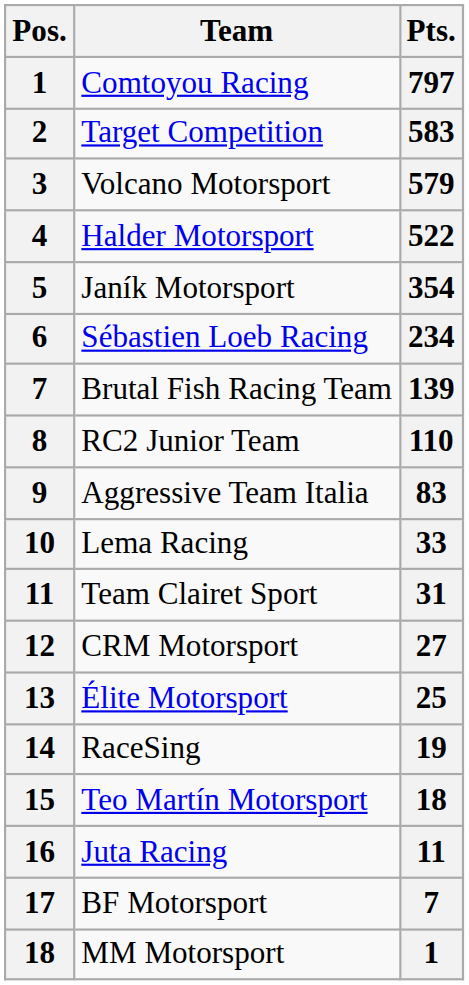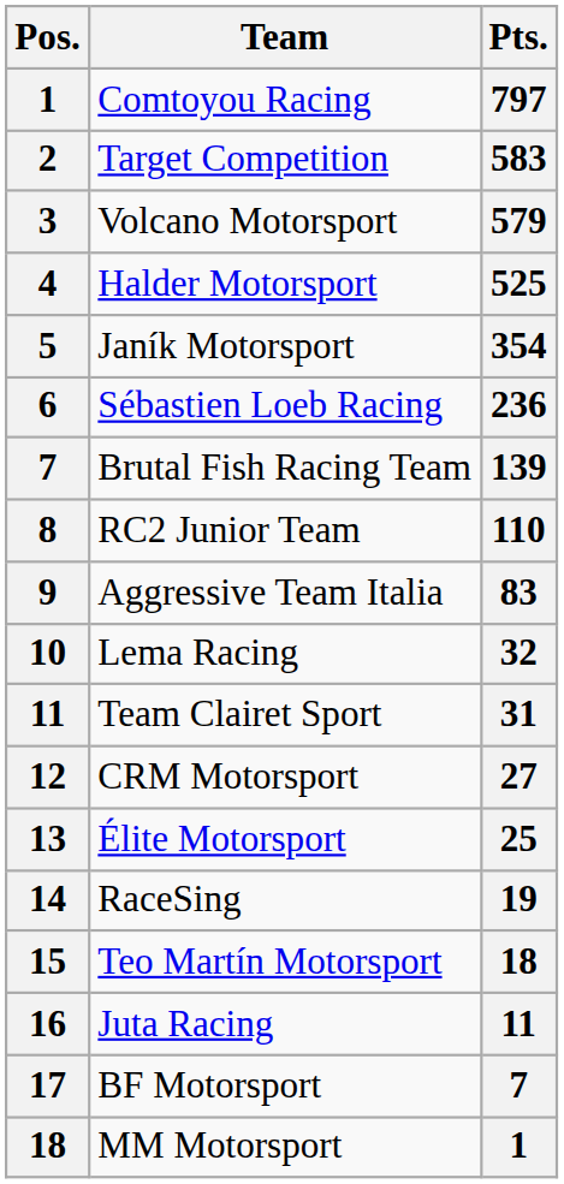Halder Motorsport | Pts.: 522 -> 525
Sébastien Loeb Racing | Pts.: 234 -> 236
Lema Racing | Pts.: 33 -> 32
